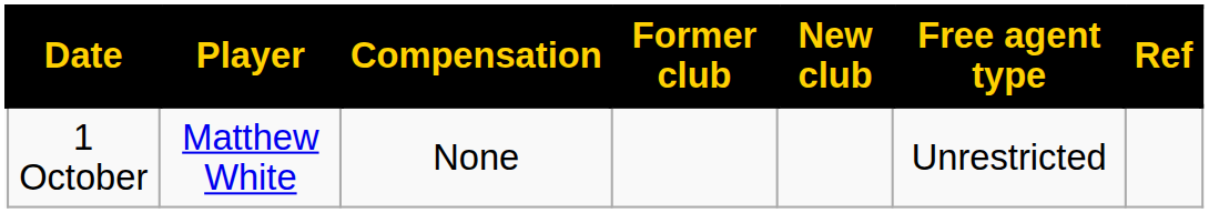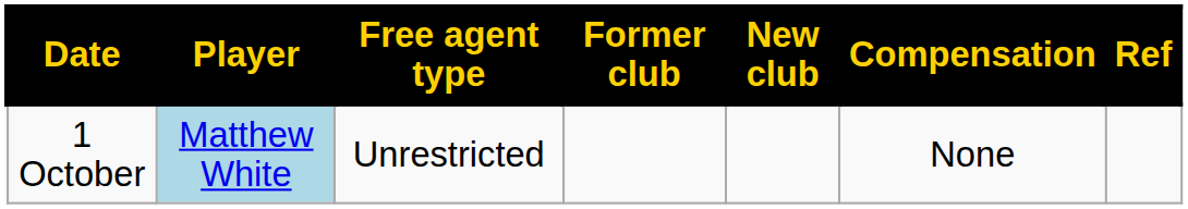columns swapped: Free agent type <-> Compensation
1 October | Player: no background -> lightblue background
